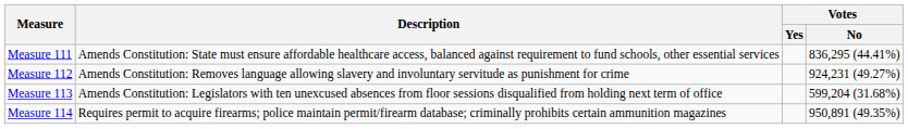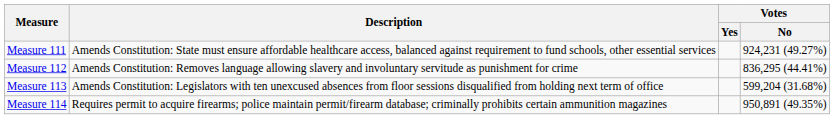Measure 111 | Votes / No: 836,295 (44.41%) -> 924,231 (49.27%)
Measure 112 | Votes / No: 924,231 (49.27%) -> 836,295 (44.41%)
